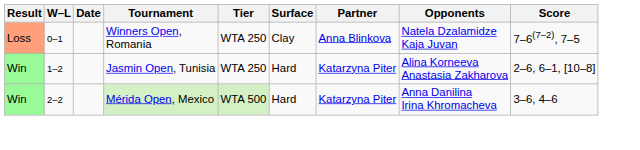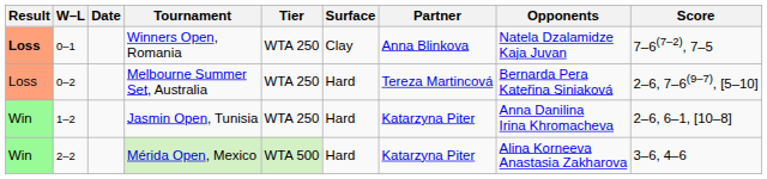Winners Open, Romania | Result: normal -> bold
+ row: Loss | 0–2 | Melbourne Summer Set, Australia | WTA 250 | Hard | Tereza Martincová | Bernarda Pera Kateřina Siniaková | 2–6, 7–6(9–7), [5–10]
Jasmin Open, Tunisia | Opponents: Alina Korneeva Anastasia Zakharova -> Anna Danilina Irina Khromacheva
Mérida Open, Mexico | Opponents: Anna Danilina Irina Khromacheva -> Alina Korneeva Anastasia Zakharova
